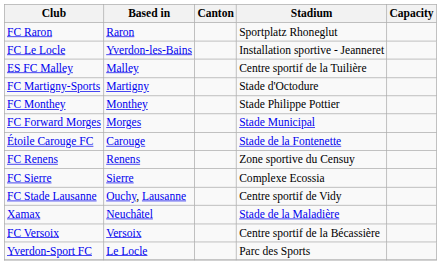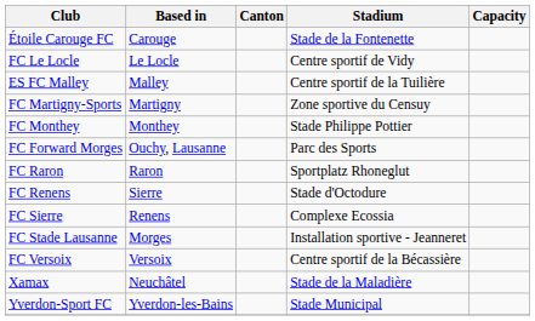rows swapped: Étoile Carouge FC <-> FC Raron
FC Le Locle | Based in: Yverdon-les-Bains -> Le Locle
FC Le Locle | Stadium: Installation sportive - Jeanneret -> Centre sportif de Vidy
FC Martigny-Sports | Stadium: Stade d'Octodure -> Zone sportive du Censuy
FC Forward Morges | Based in: Morges -> Ouchy, Lausanne
FC Forward Morges | Stadium: Stade Municipal -> Parc des Sports
FC Renens | Based in: Renens -> Sierre
FC Renens | Stadium: Zone sportive du Censuy -> Stade d'Octodure
FC Sierre | Based in: Sierre -> Renens
FC Stade Lausanne | Based in: Ouchy, Lausanne -> Morges
FC Stade Lausanne | Stadium: Centre sportif de Vidy -> Installation sportive - Jeanneret
rows swapped: FC Versoix <-> Xamax
Yverdon-Sport FC | Based in: Le Locle -> Yverdon-les-Bains
Yverdon-Sport FC | Stadium: Parc des Sports -> Stade Municipal
